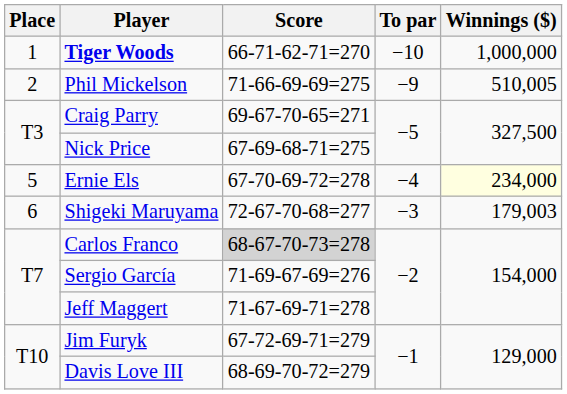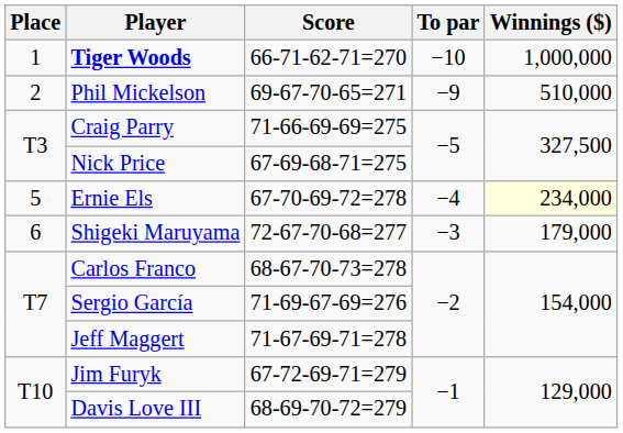Phil Mickelson | Score: 71-66-69-69=275 -> 69-67-70-65=271
Phil Mickelson | Winnings ($): 510,005 -> 510,000
Craig Parry | Score: 69-67-70-65=271 -> 71-66-69-69=275
Shigeki Maruyama | Winnings ($): 179,003 -> 179,000
Carlos Franco | Score: lightgrey background -> no background
